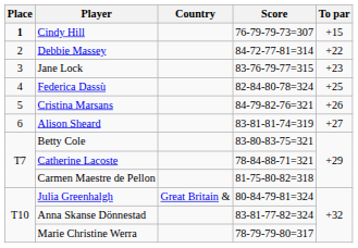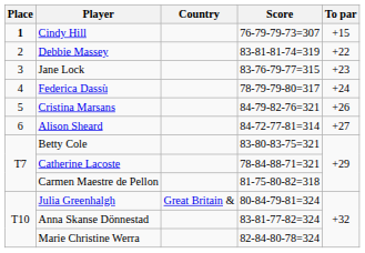Debbie Massey | Score: 84-72-77-81=314 -> 83-81-81-74=319
Federica Dassù | Score: 82-84-80-78=324 -> 78-79-79-80=317
Federica Dassù | To par: +25 -> +24
Alison Sheard | Score: 83-81-81-74=319 -> 84-72-77-81=314
Marie Christine Werra | Score: 78-79-79-80=317 -> 82-84-80-78=324
